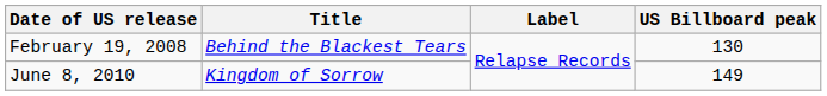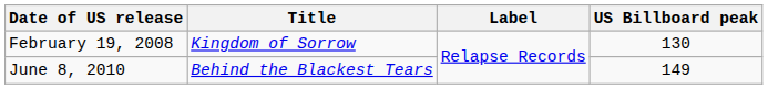February 19, 2008 | Title: Behind the Blackest Tears -> Kingdom of Sorrow
June 8, 2010 | Title: Kingdom of Sorrow -> Behind the Blackest Tears
